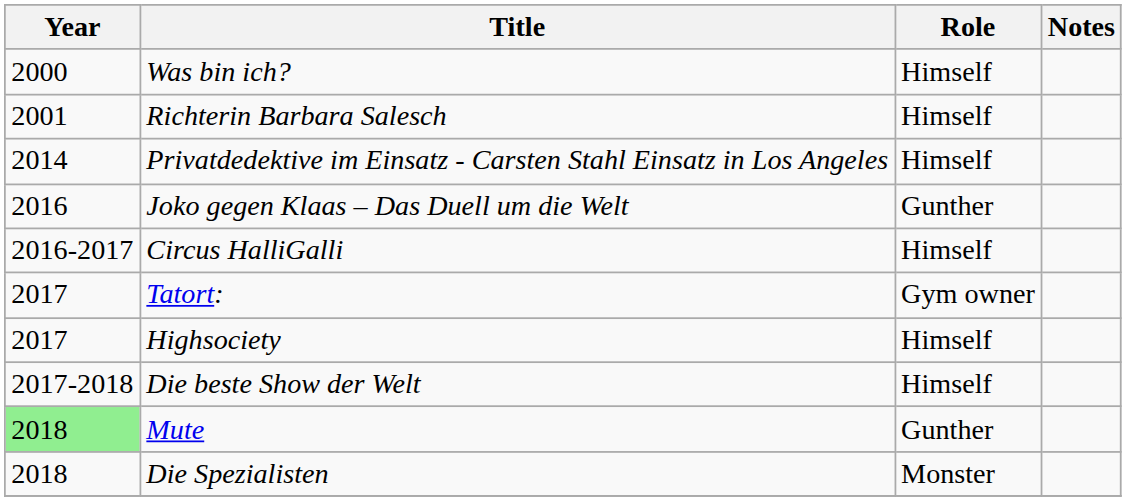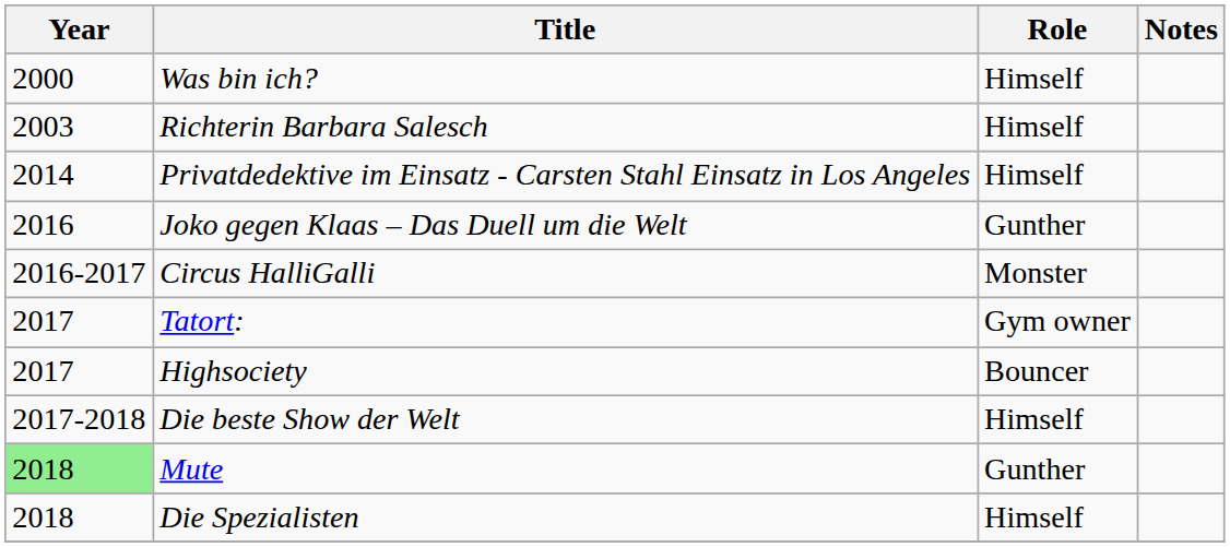Richterin Barbara Salesch | Year: 2001 -> 2003
Circus HalliGalli | Role: Himself -> Monster
Highsociety | Role: Himself -> Bouncer
Die Spezialisten | Role: Monster -> Himself
